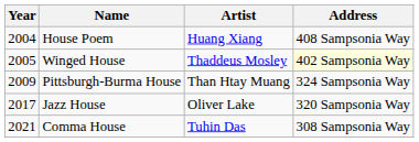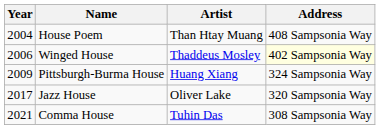House Poem | Artist: Huang Xiang -> Than Htay Muang
Winged House | Year: 2005 -> 2006
Pittsburgh-Burma House | Artist: Than Htay Muang -> Huang Xiang
